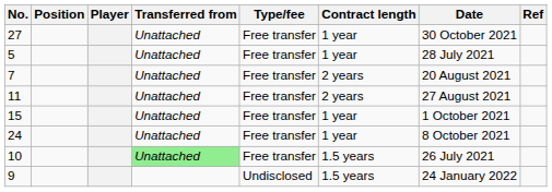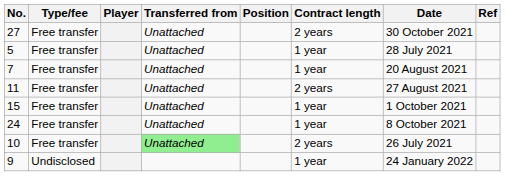columns swapped: Position <-> Type/fee
27 | Contract length: 1 year -> 2 years
7 | Contract length: 2 years -> 1 year
10 | Contract length: 1.5 years -> 2 years
9 | Contract length: 1.5 years -> 1 year
